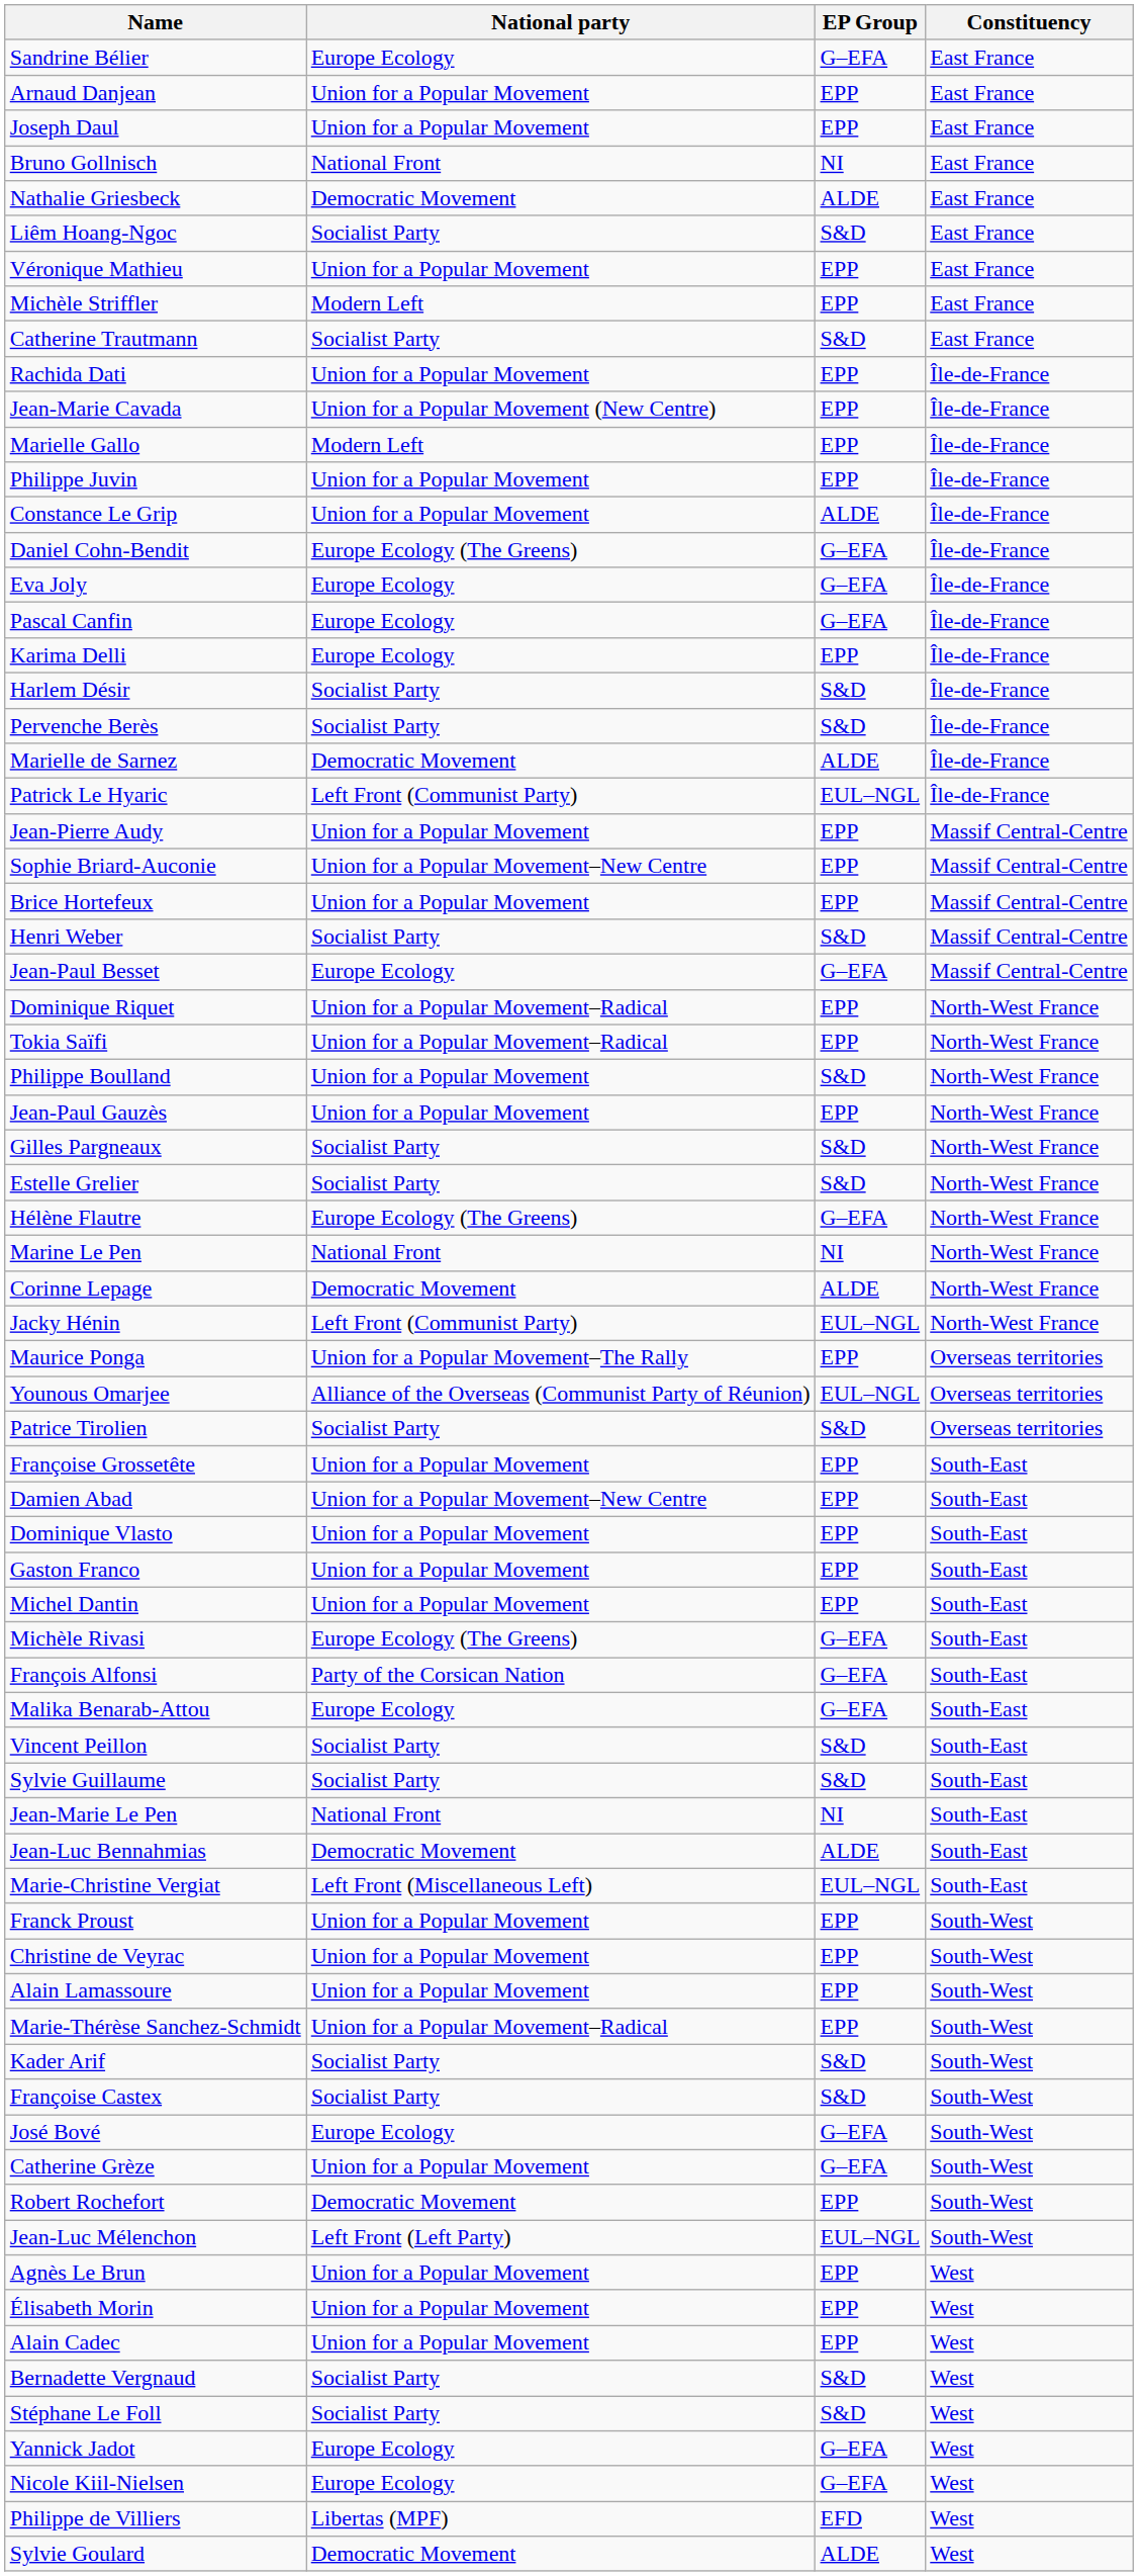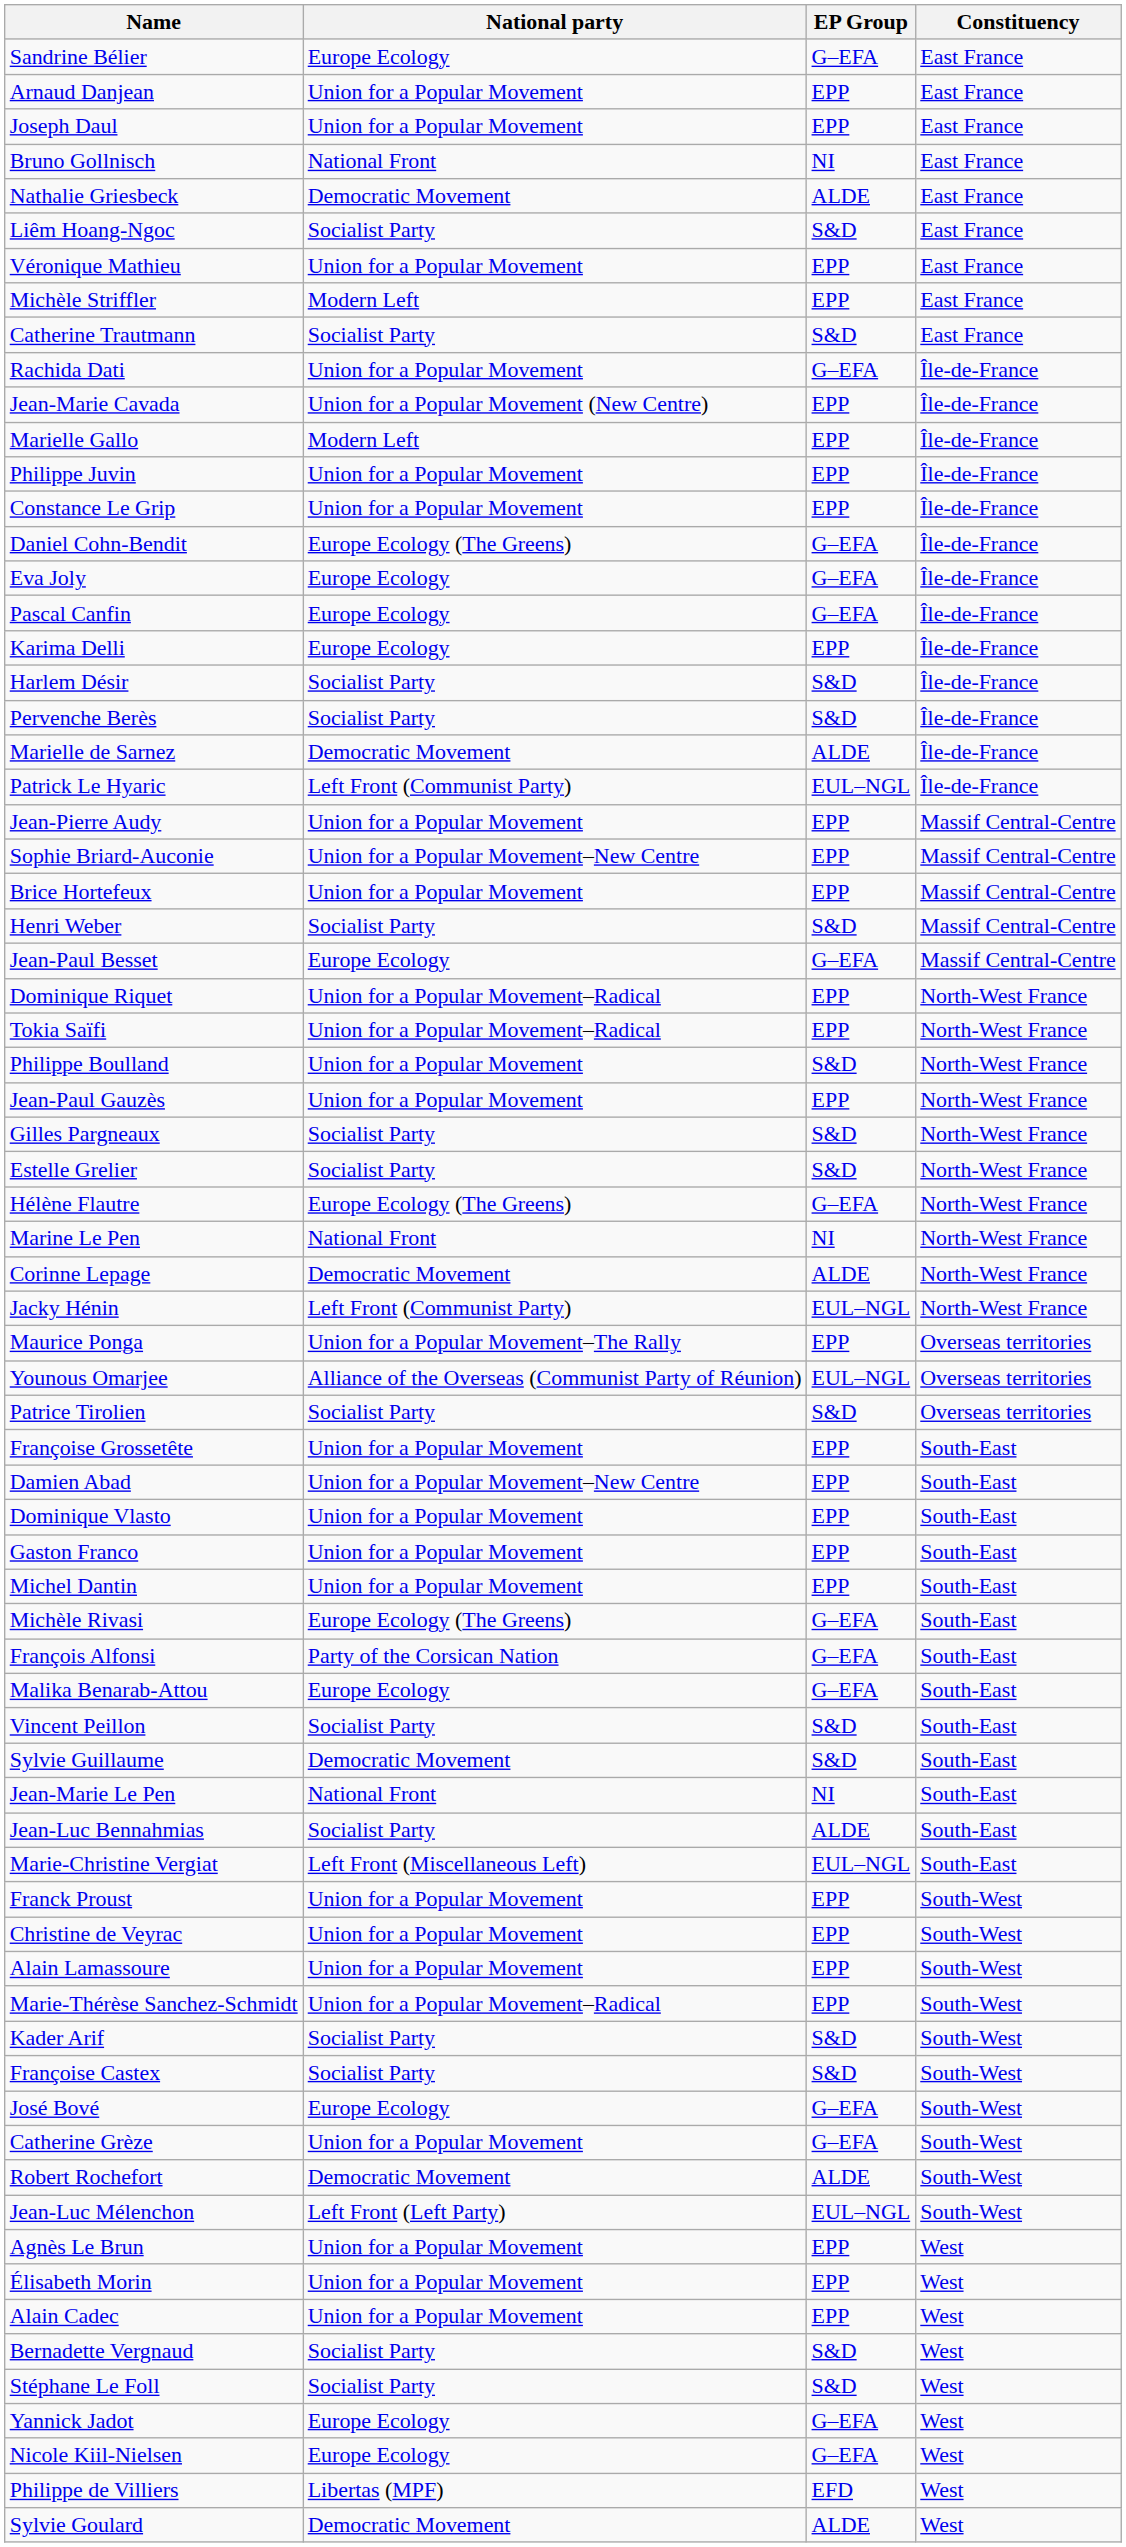Rachida Dati | EP Group: EPP -> G–EFA
Constance Le Grip | EP Group: ALDE -> EPP
Sylvie Guillaume | National party: Socialist Party -> Democratic Movement
Jean-Luc Bennahmias | National party: Democratic Movement -> Socialist Party
Robert Rochefort | EP Group: EPP -> ALDE
